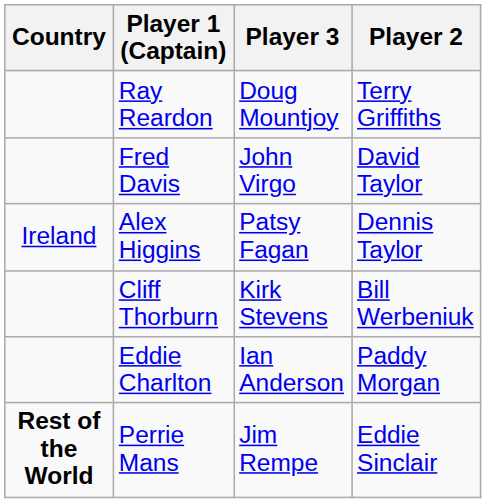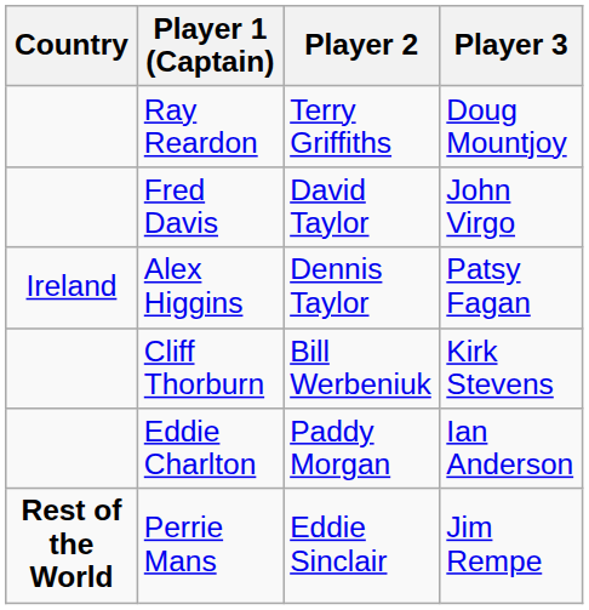columns swapped: Player 2 <-> Player 3
